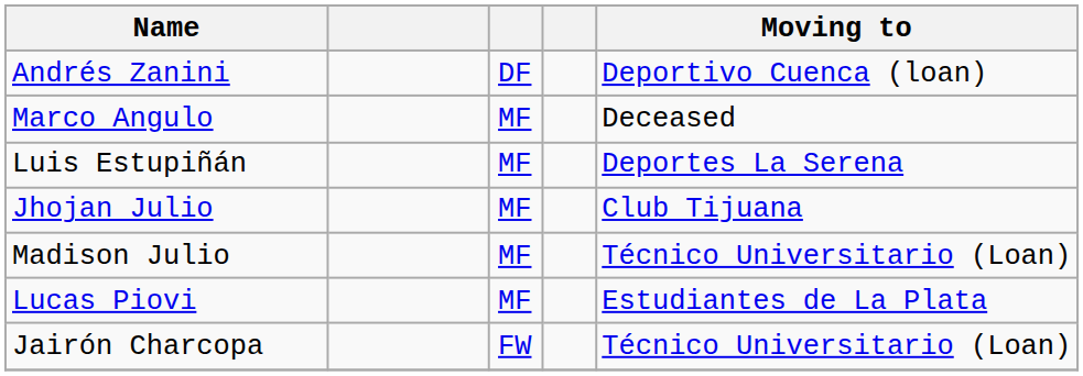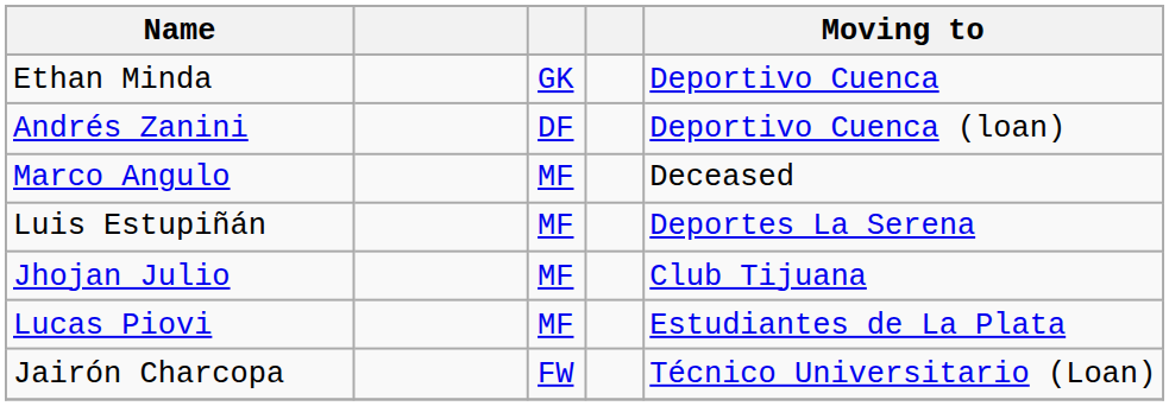+ row: Ethan Minda | GK | Deportivo Cuenca
- row: Madison Julio | MF | Técnico Universitario (Loan)
